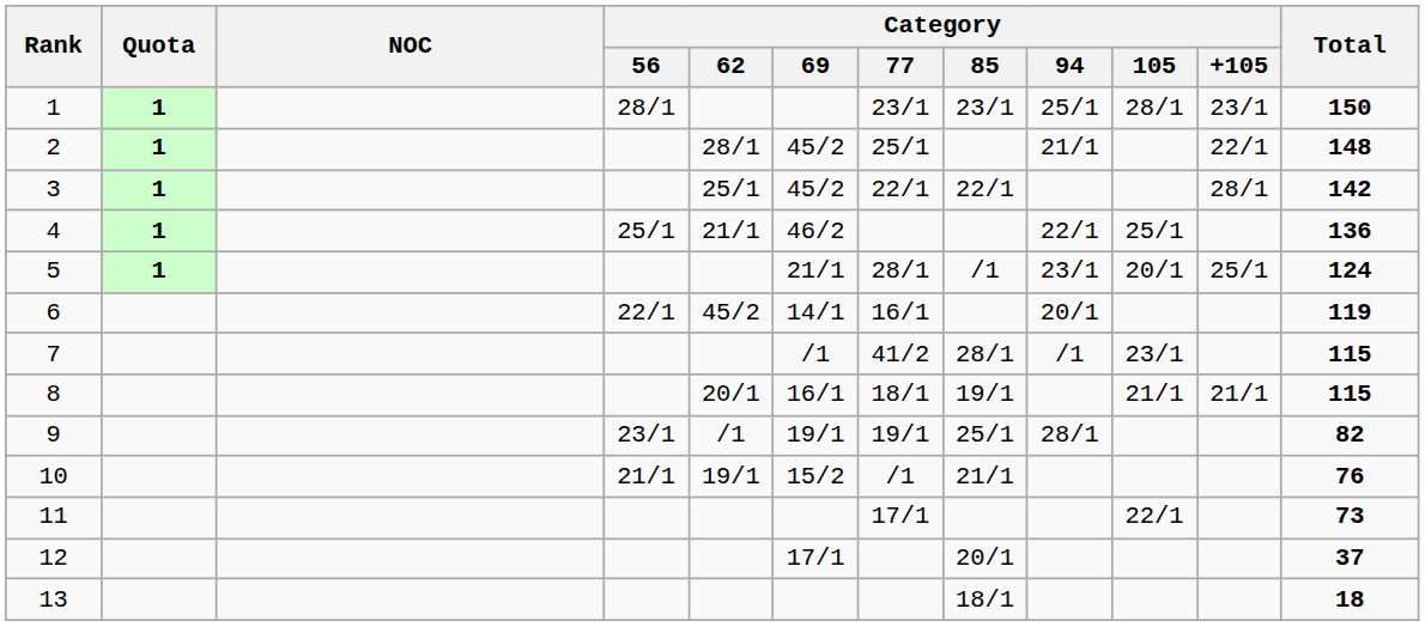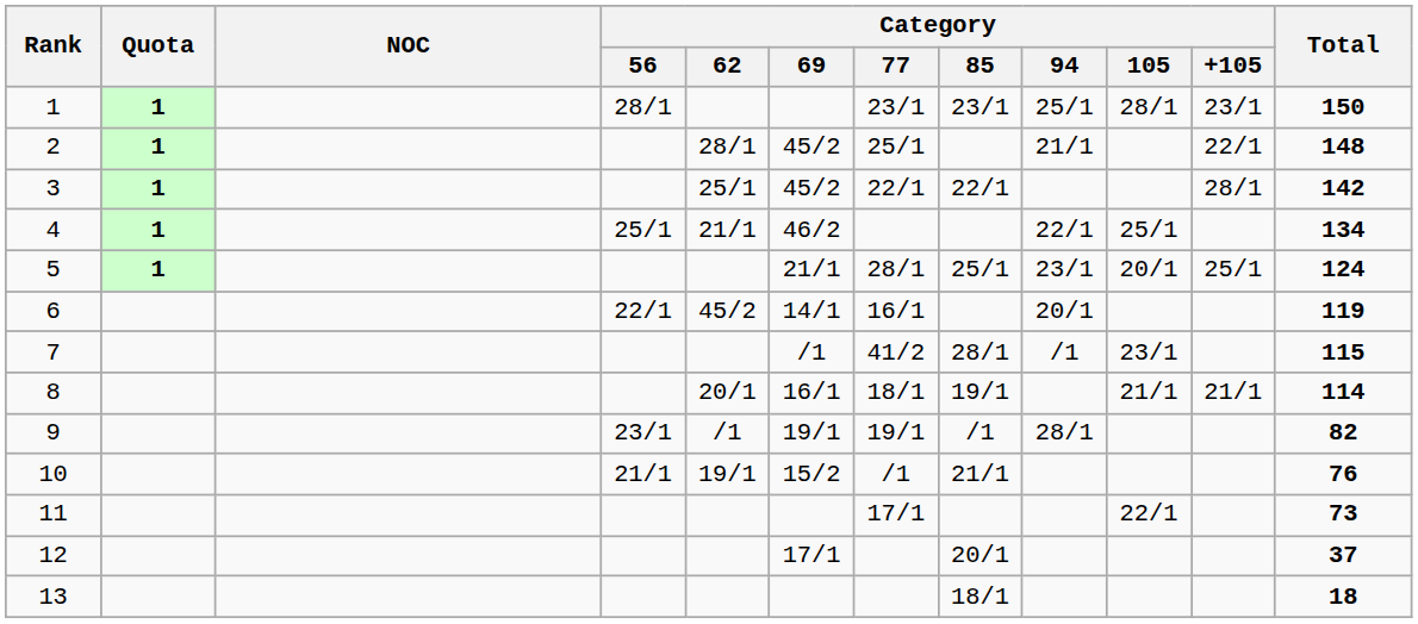4 | Total: 136 -> 134
5 | Category / 85: /1 -> 25/1
8 | Total: 115 -> 114
9 | Category / 85: 25/1 -> /1
